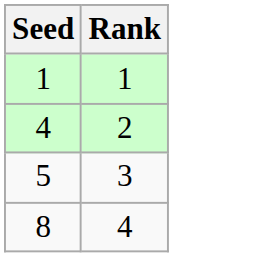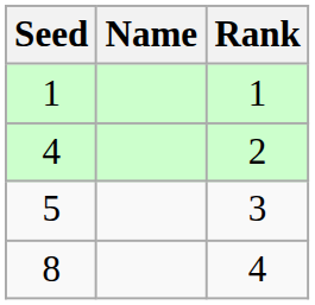+ column: Name
